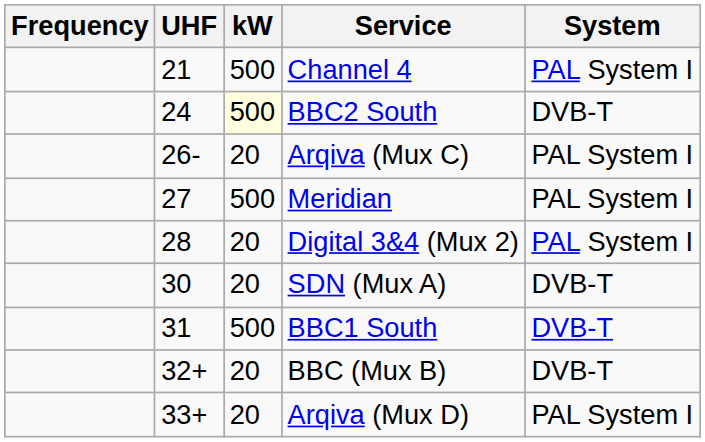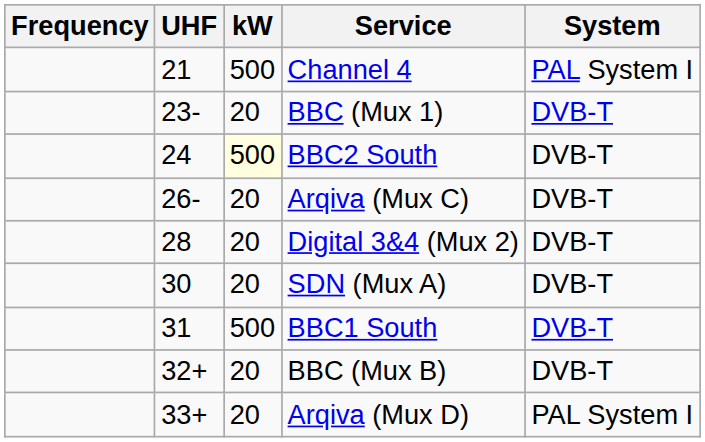+ row: 23- | 20 | BBC (Mux 1) | DVB-T
Arqiva (Mux C) | System: PAL System I -> DVB-T
- row: 27 | 500 | Meridian | PAL System I
Digital 3&4 (Mux 2) | System: PAL System I -> DVB-T
